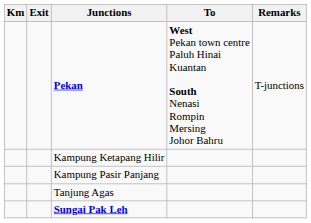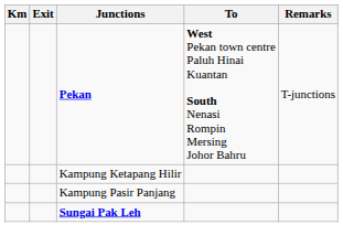- row: Tanjung Agas
